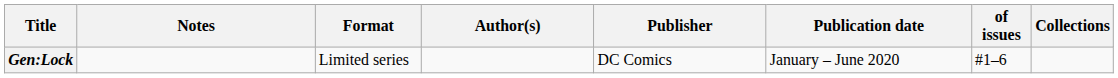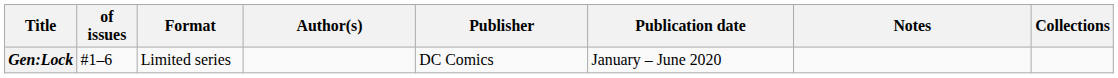columns swapped: of issues <-> Notes
